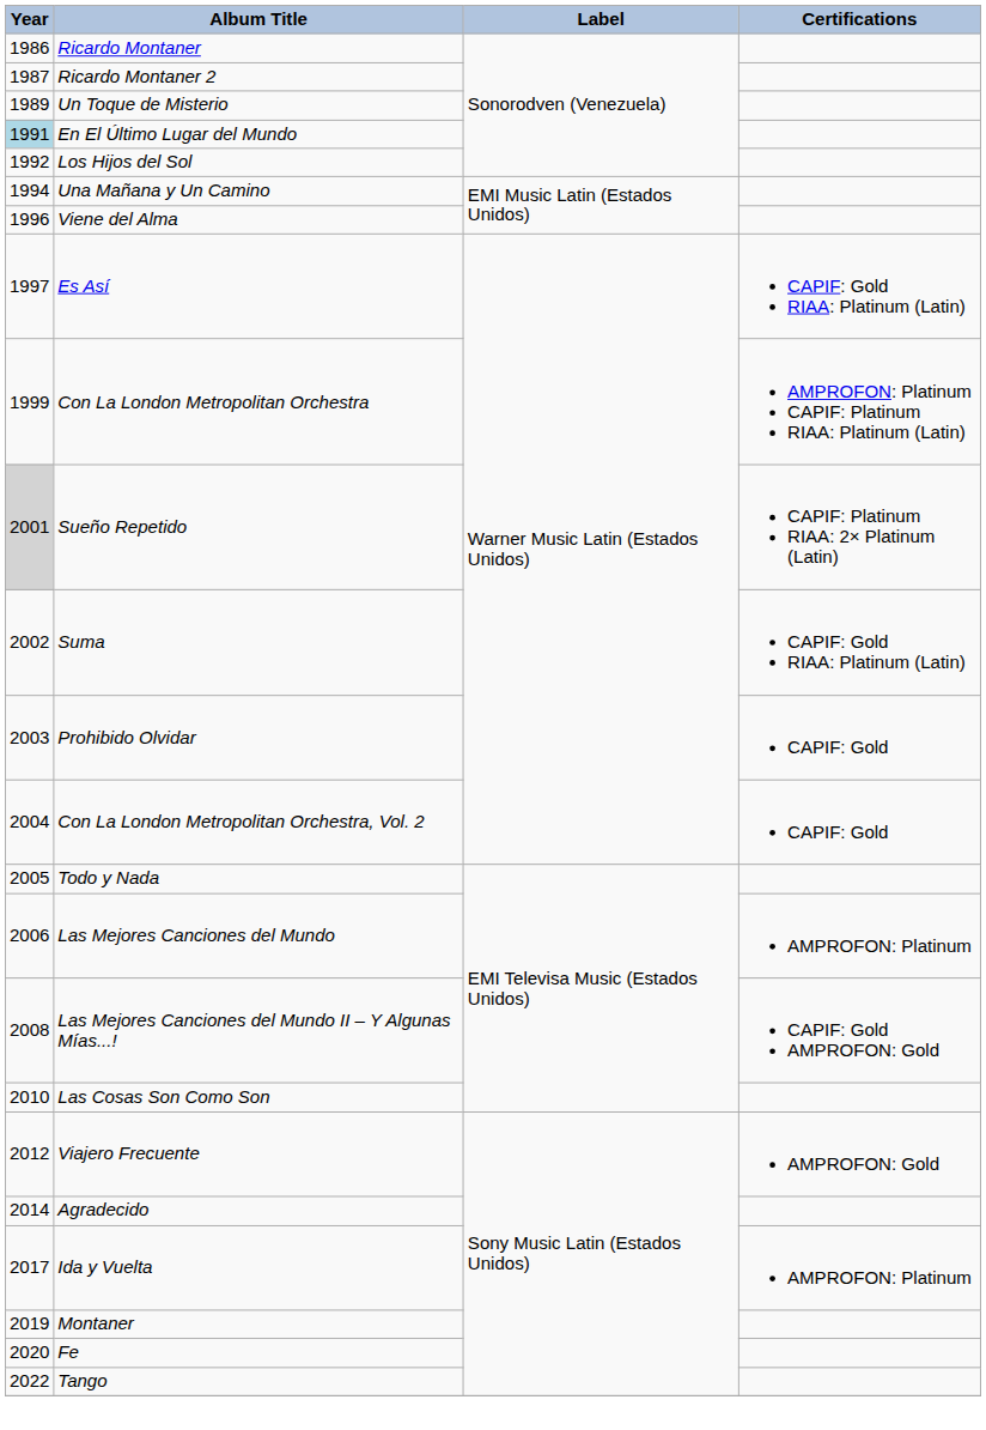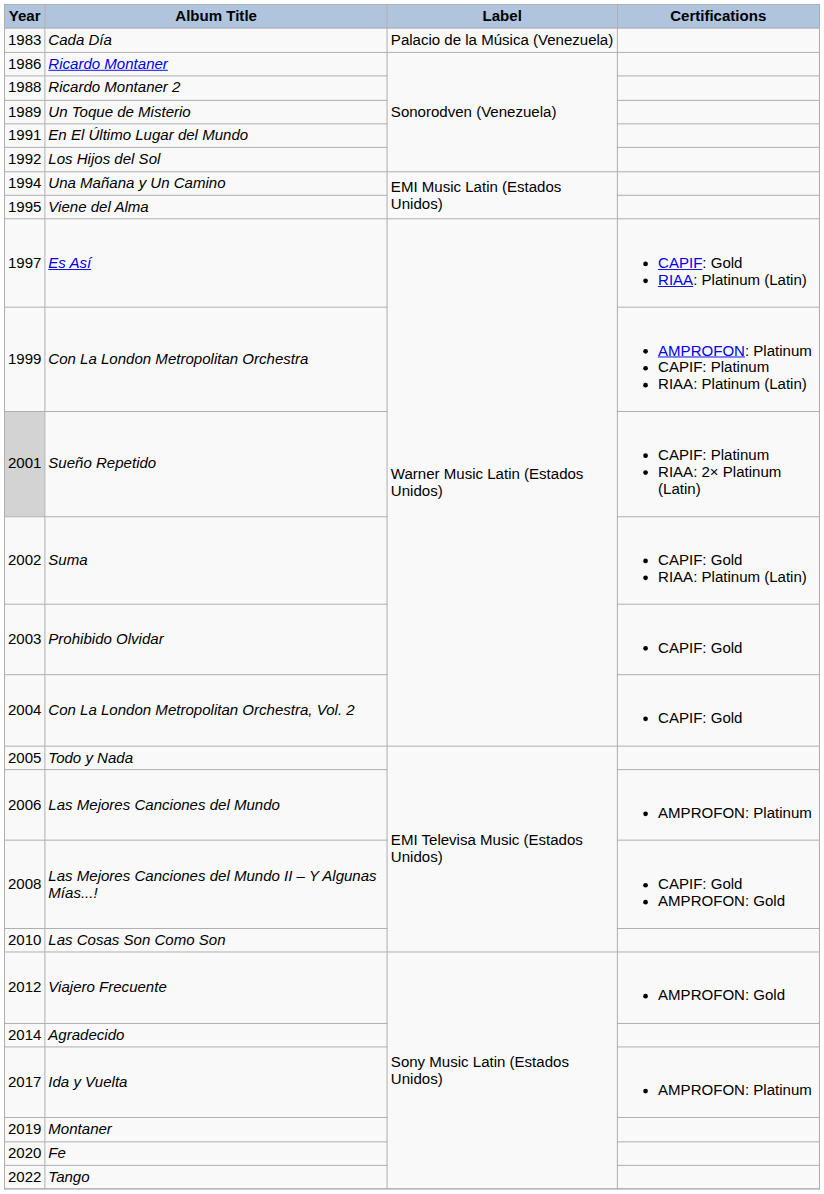+ row: 1983 | Cada Día | Palacio de la Música (Venezuela)
Ricardo Montaner 2 | Year: 1987 -> 1988
En El Último Lugar del Mundo | Year: lightblue background -> no background
Viene del Alma | Year: 1996 -> 1995
